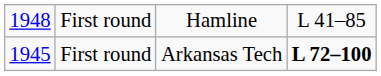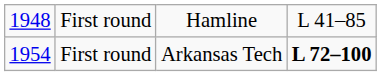First round / Arkansas Tech | column 1: 1945 -> 1954
